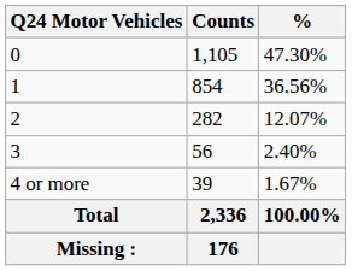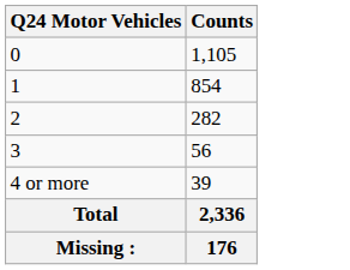- column: % | 47.30% | 36.56% | 12.07% | 2.40% | 1.67% | 100.00%
